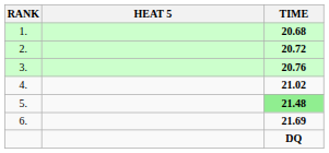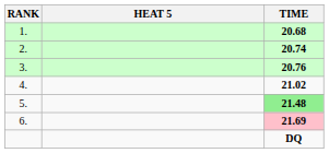2. | TIME: 20.72 -> 20.74
6. | TIME: no background -> pink background
